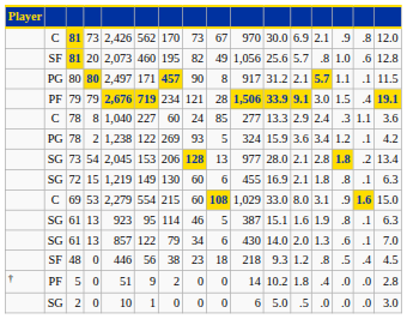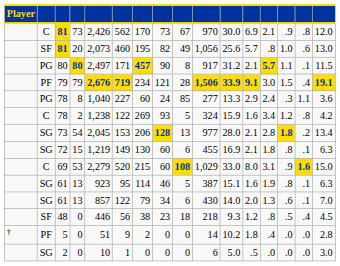81 / 20 | column 16: 12.8 -> 13.0
78 / 8 | column 2: C -> PG
78 / 2 | column 2: PG -> C
78 / 2 | column 12: 3.6 -> 1.6
78 / 2 | column 15: .1 -> .8
69 | column 6: 554 -> 520
